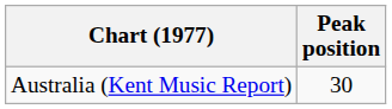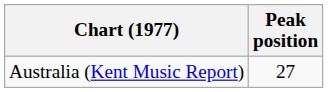Australia (Kent Music Report) | Peak position: 30 -> 27
